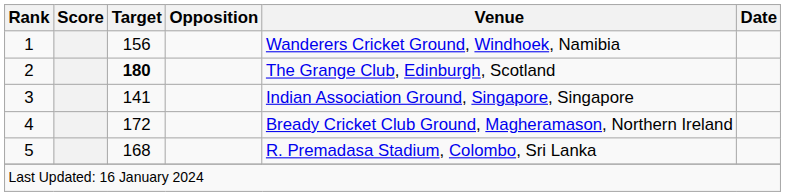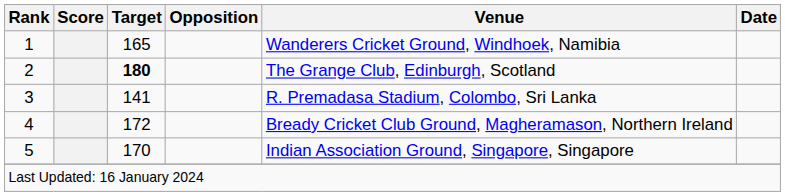1 | Target: 156 -> 165
3 | Venue: Indian Association Ground, Singapore, Singapore -> R. Premadasa Stadium, Colombo, Sri Lanka
5 | Target: 168 -> 170
5 | Venue: R. Premadasa Stadium, Colombo, Sri Lanka -> Indian Association Ground, Singapore, Singapore
